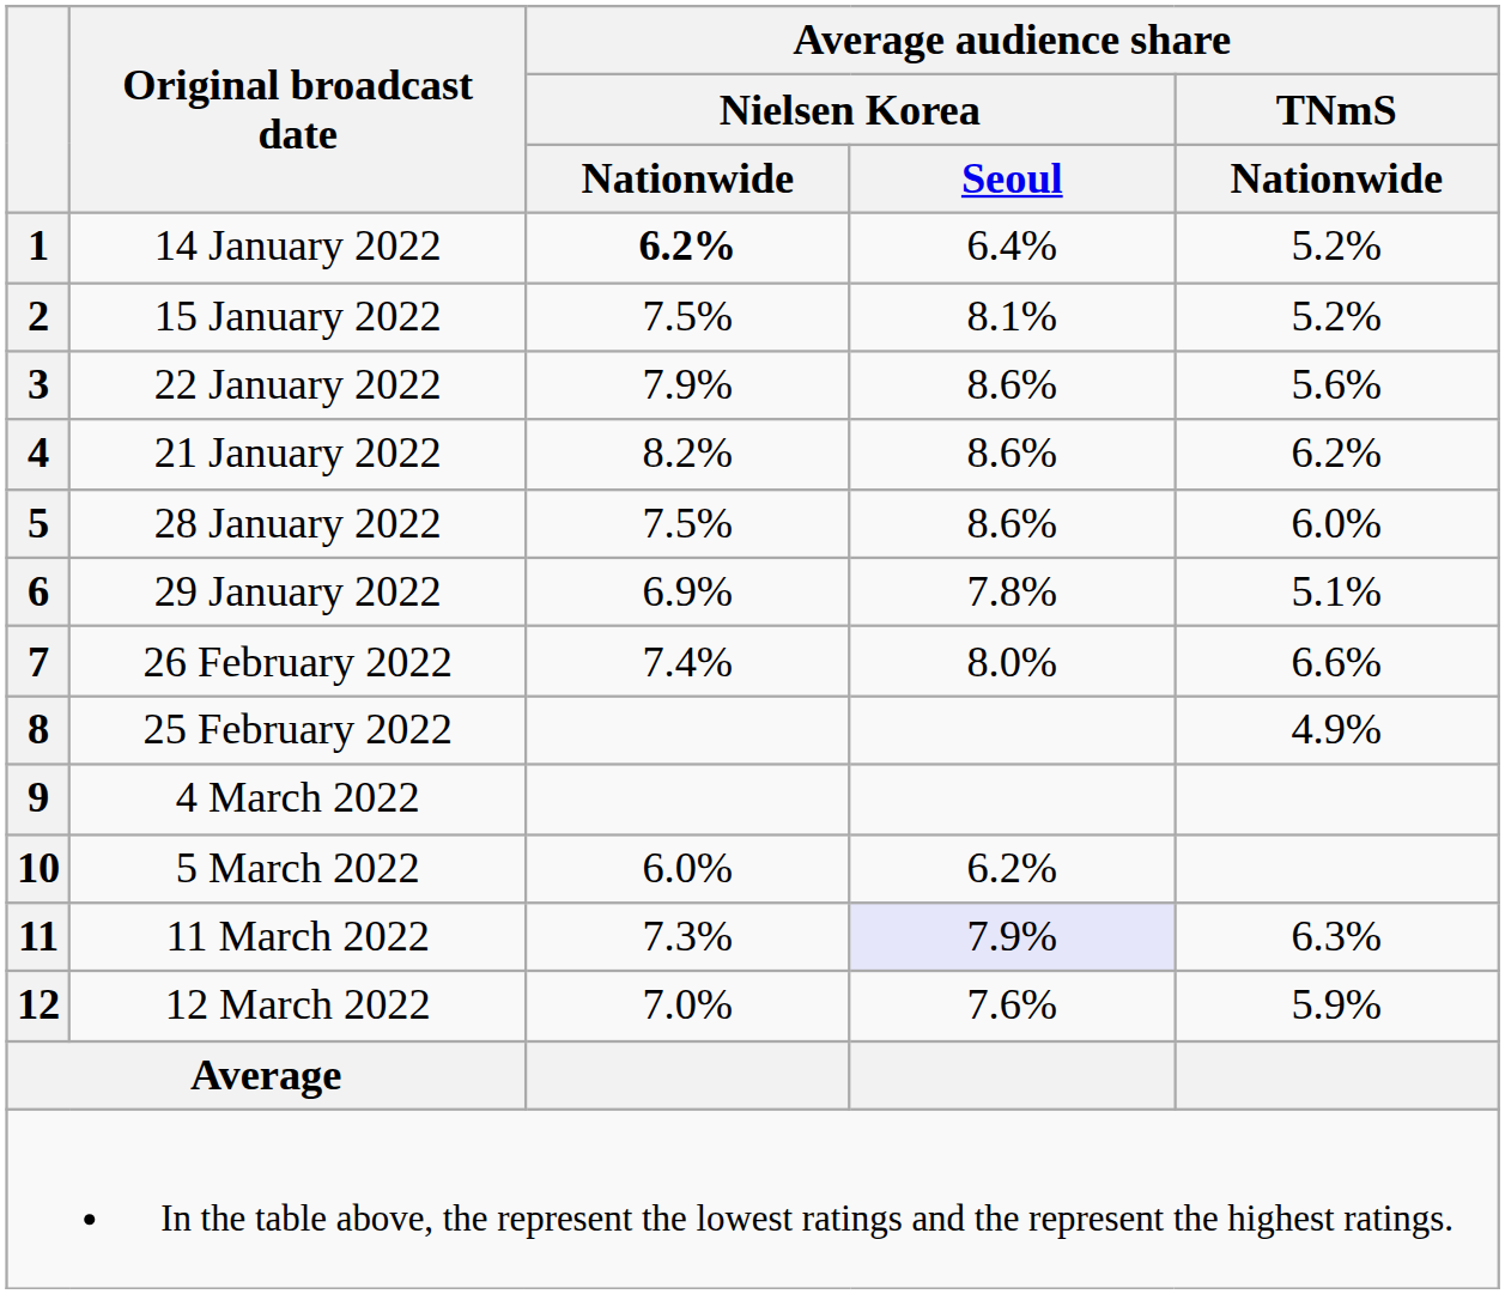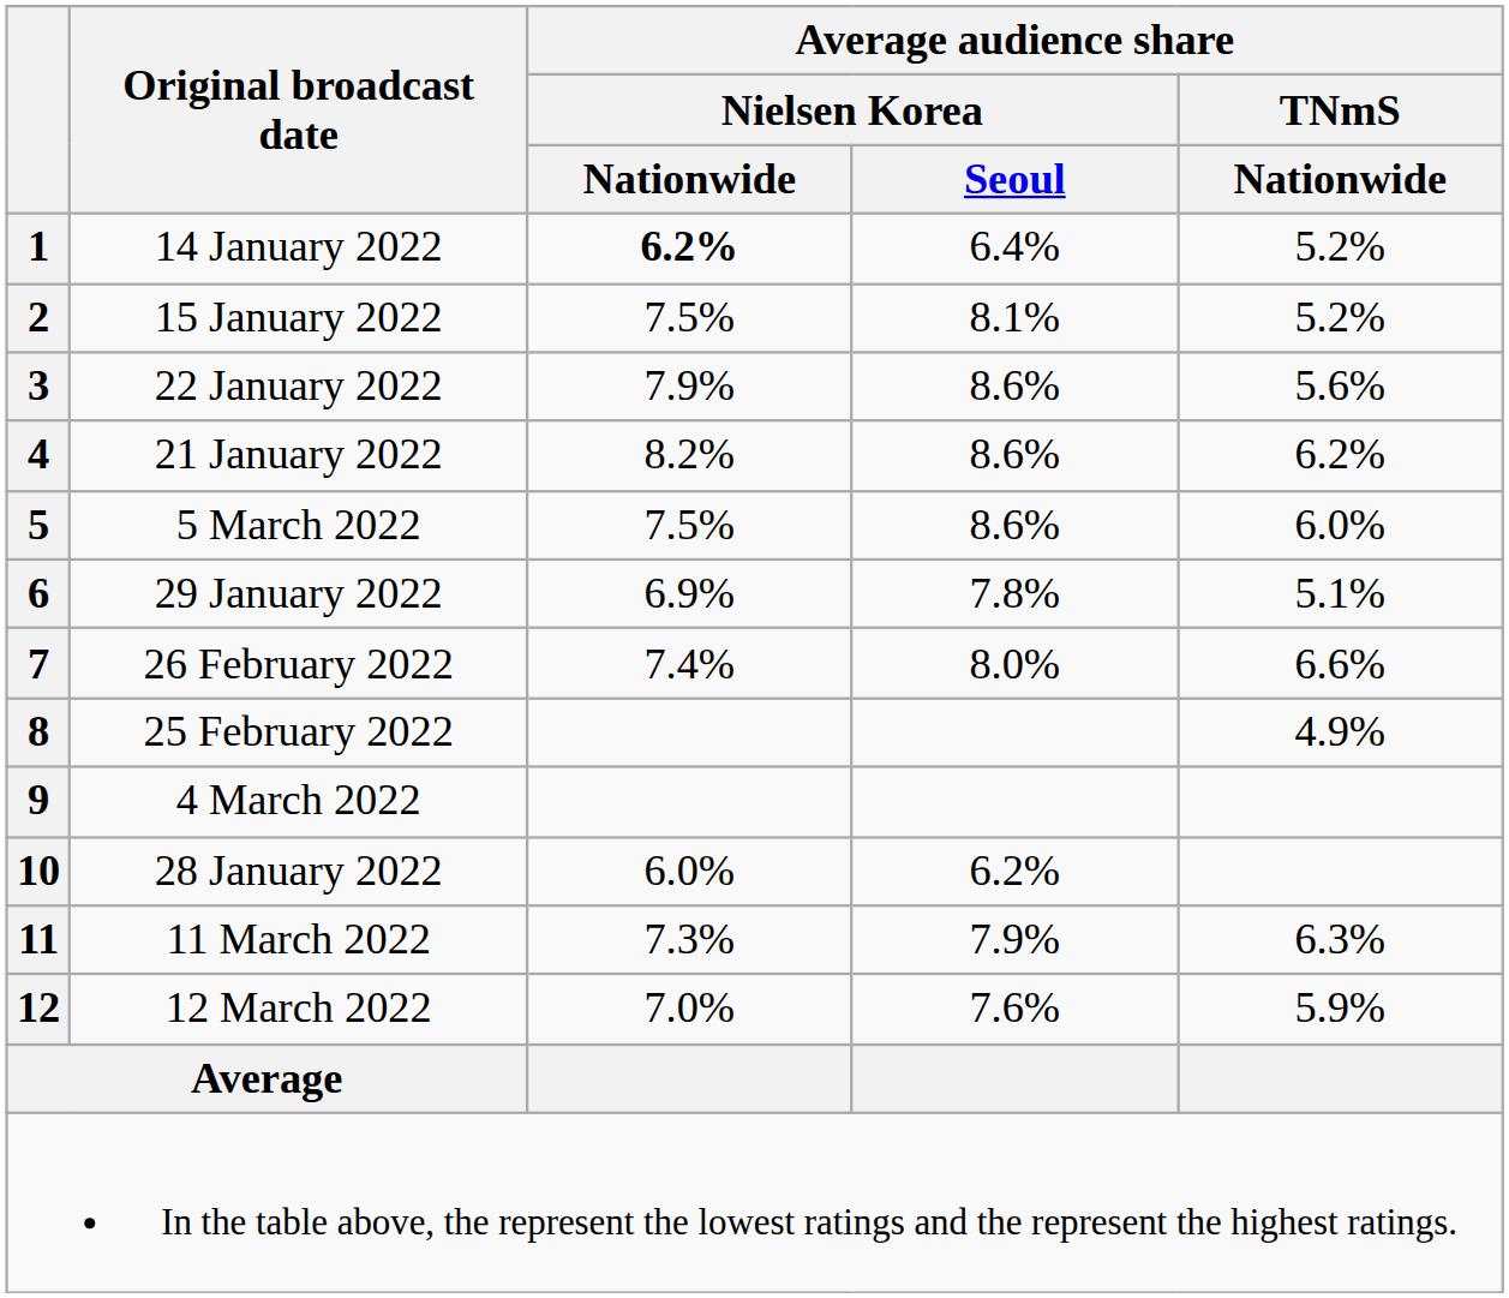5 | Original broadcast date: 28 January 2022 -> 5 March 2022
10 | Original broadcast date: 5 March 2022 -> 28 January 2022
11 | Average audience share / Nielsen Korea / Seoul: lavender background -> no background
